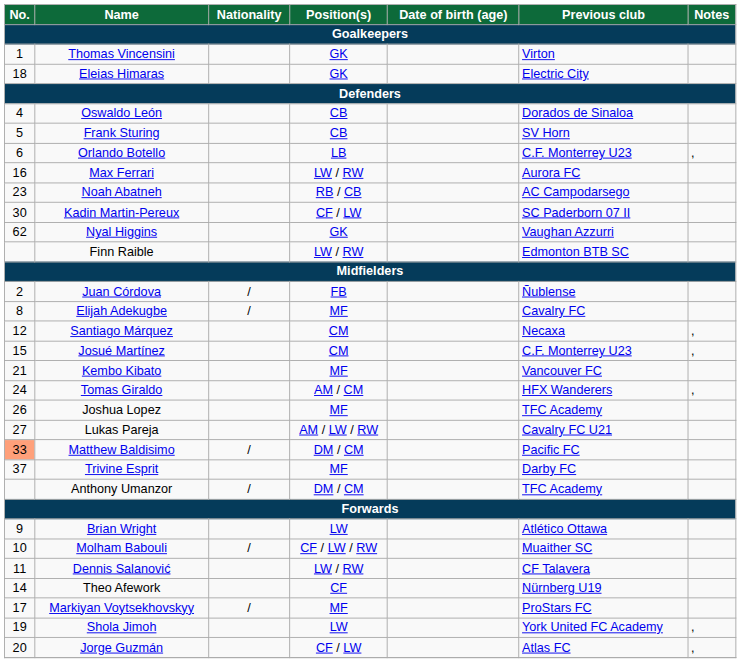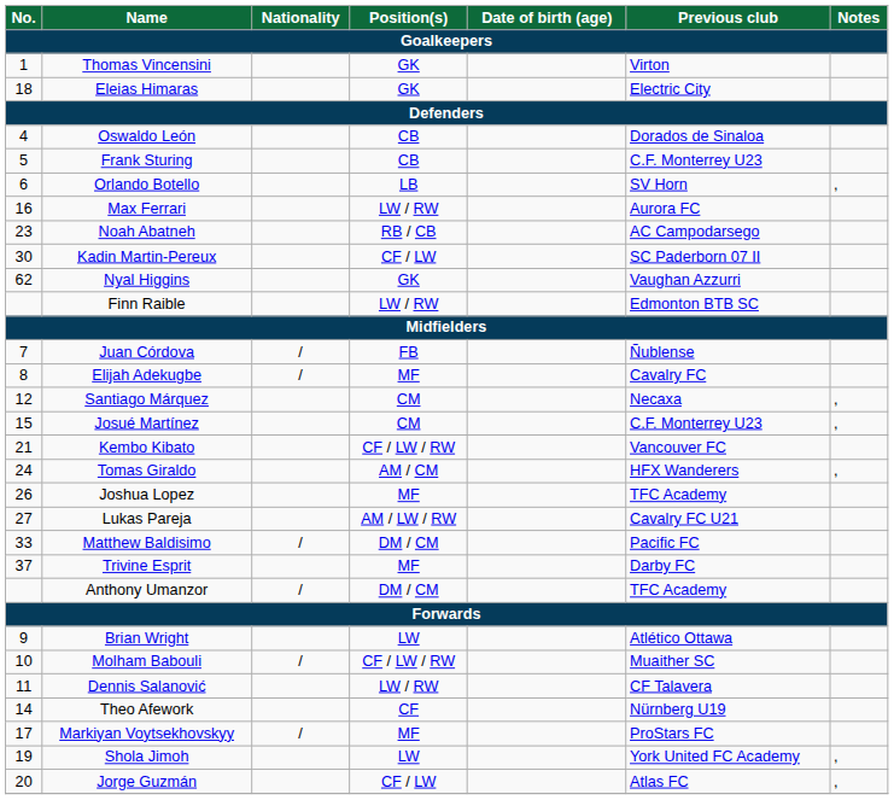Frank Sturing | Previous club: SV Horn -> C.F. Monterrey U23
Orlando Botello | Previous club: C.F. Monterrey U23 -> SV Horn
Juan Córdova | No.: 2 -> 7
Kembo Kibato | Position(s): MF -> CF / LW / RW
Matthew Baldisimo | No.: lightsalmon background -> no background
